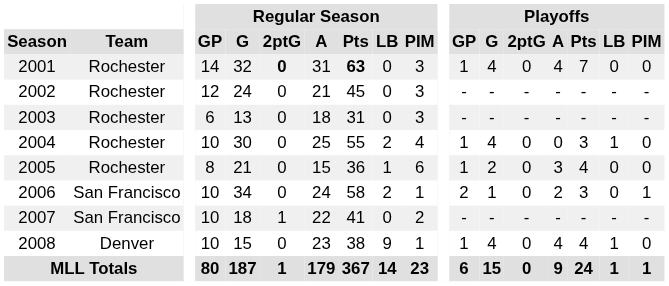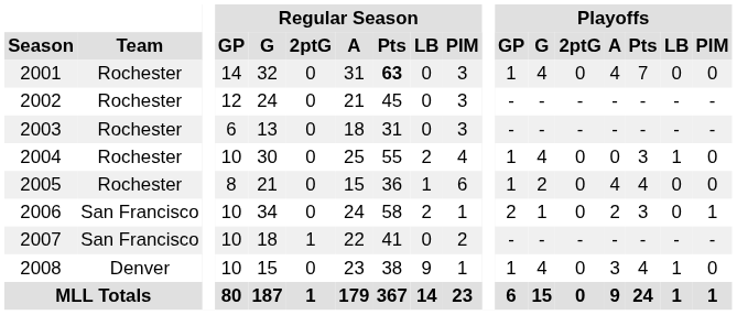2001 | Regular Season / 2ptG: bold -> normal
2005 | Playoffs / A: 3 -> 4
2008 | Playoffs / A: 4 -> 3
